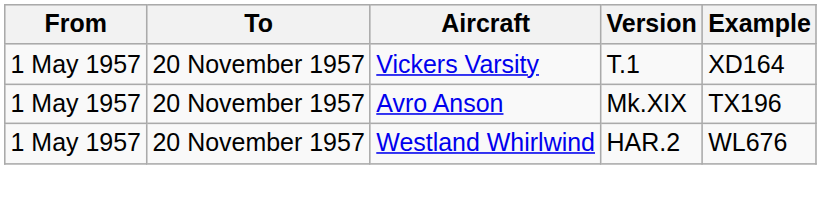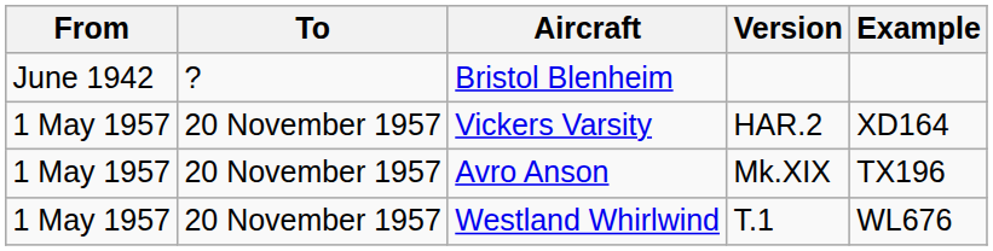+ row: June 1942 | ? | Bristol Blenheim
Vickers Varsity | Version: T.1 -> HAR.2
Westland Whirlwind | Version: HAR.2 -> T.1
